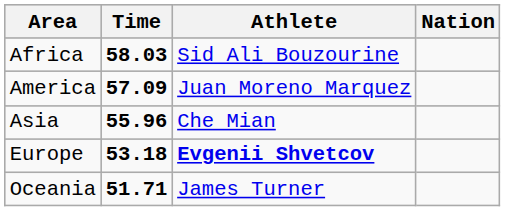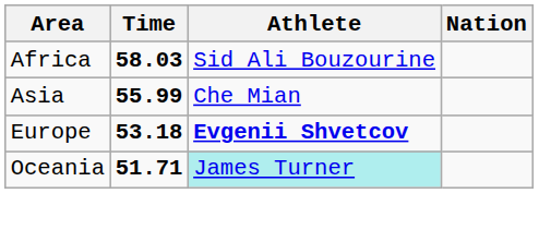- row: America | 57.09 | Juan Moreno Marquez
Asia | Time: 55.96 -> 55.99
Oceania | Athlete: no background -> paleturquoise background
